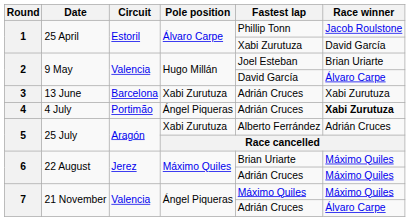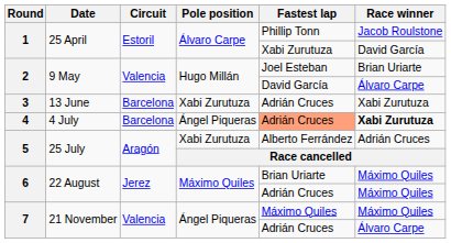4 | Circuit: Portimão -> Barcelona
4 | Fastest lap: no background -> lightsalmon background
